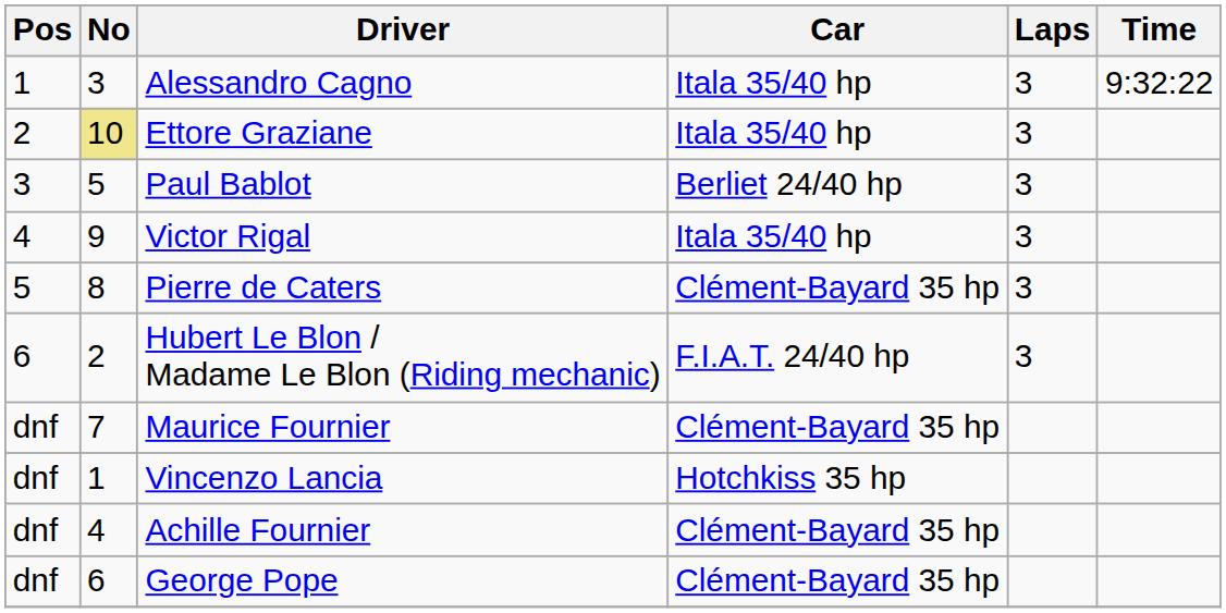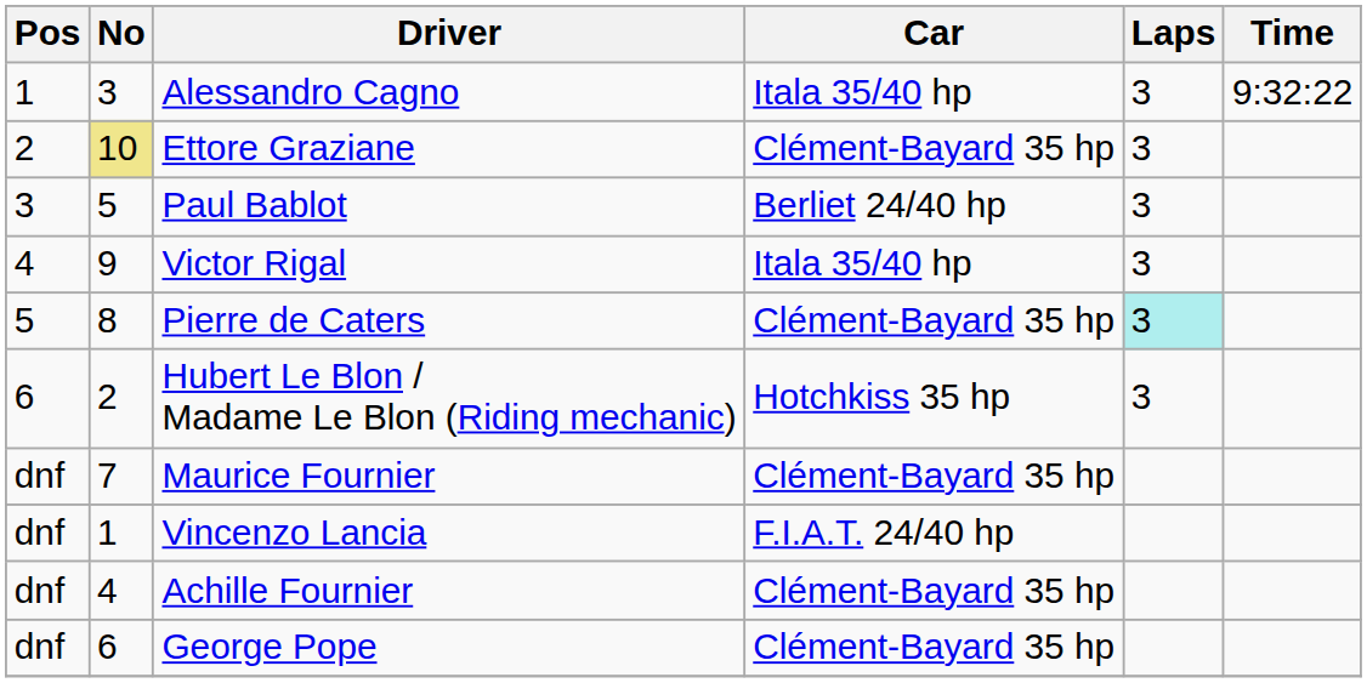Ettore Graziane | Car: Itala 35/40 hp -> Clément-Bayard 35 hp
Pierre de Caters | Laps: no background -> paleturquoise background
Hubert Le Blon / Madame Le Blon (Riding mechanic) | Car: F.I.A.T. 24/40 hp -> Hotchkiss 35 hp
Vincenzo Lancia | Car: Hotchkiss 35 hp -> F.I.A.T. 24/40 hp
